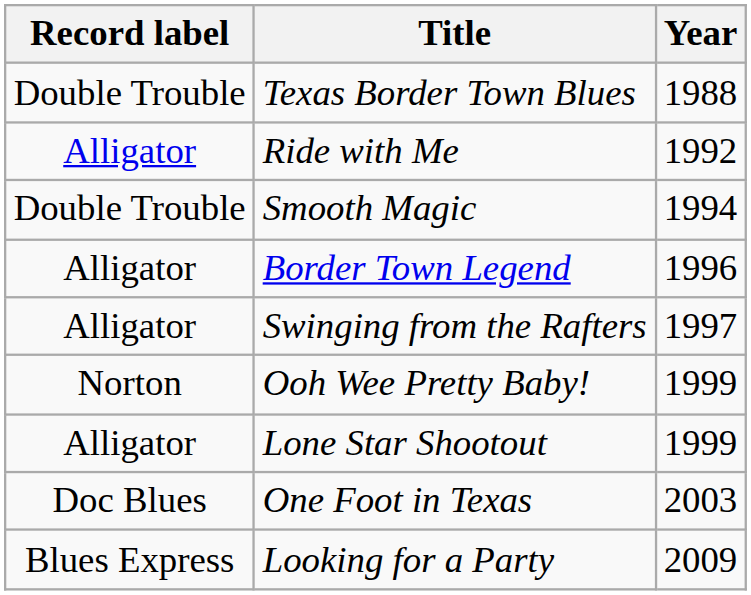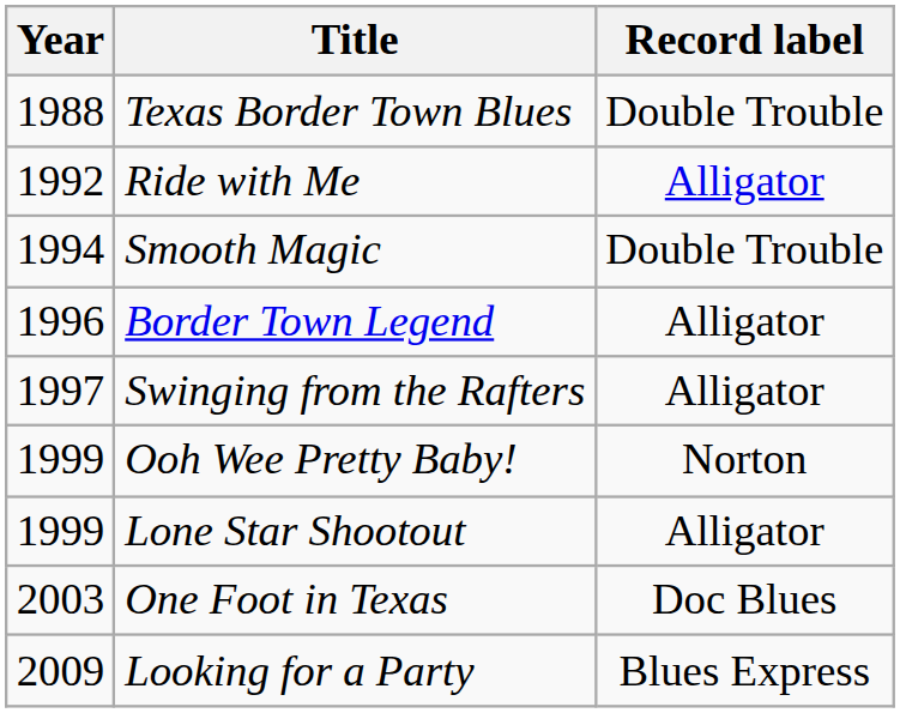columns swapped: Year <-> Record label
